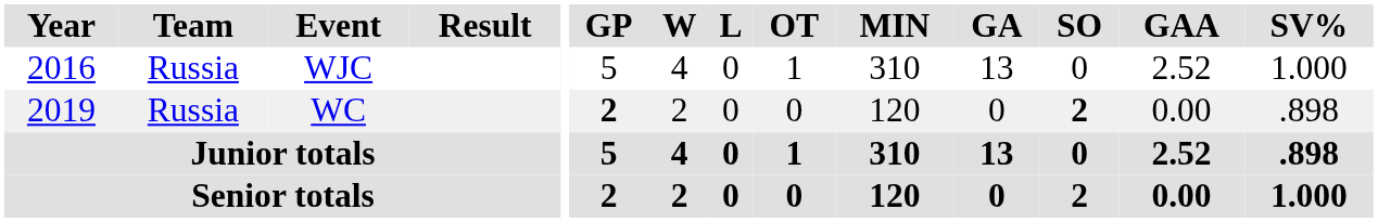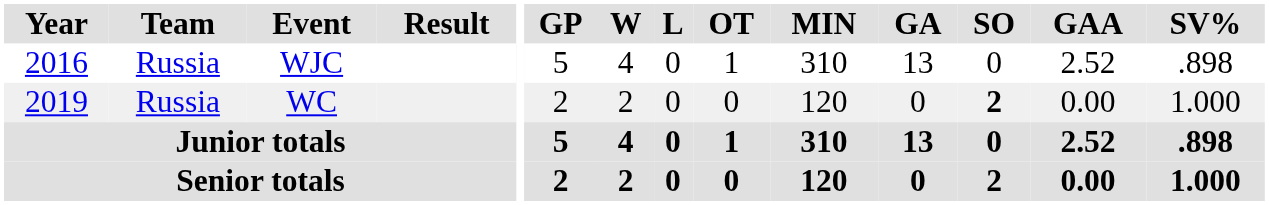WJC | SV%: 1.000 -> .898
WC | GP: bold -> normal
WC | SV%: .898 -> 1.000
